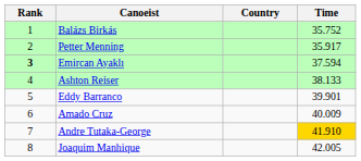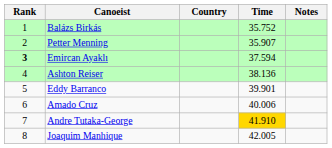+ column: Notes
Petter Menning | Time: 35.917 -> 35.907
Ashton Reiser | Time: 38.133 -> 38.136
Amado Cruz | Time: 40.009 -> 40.006
